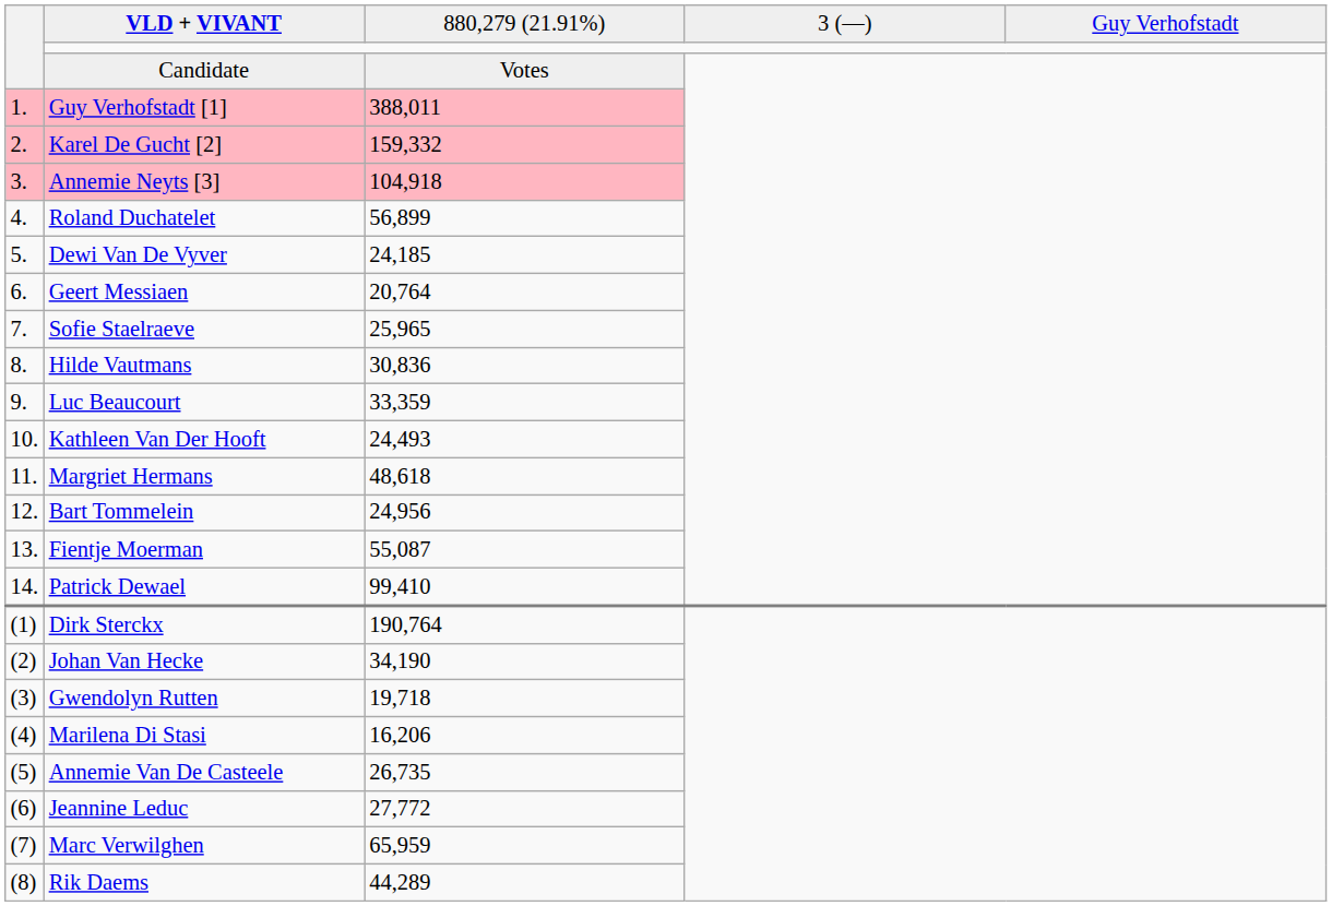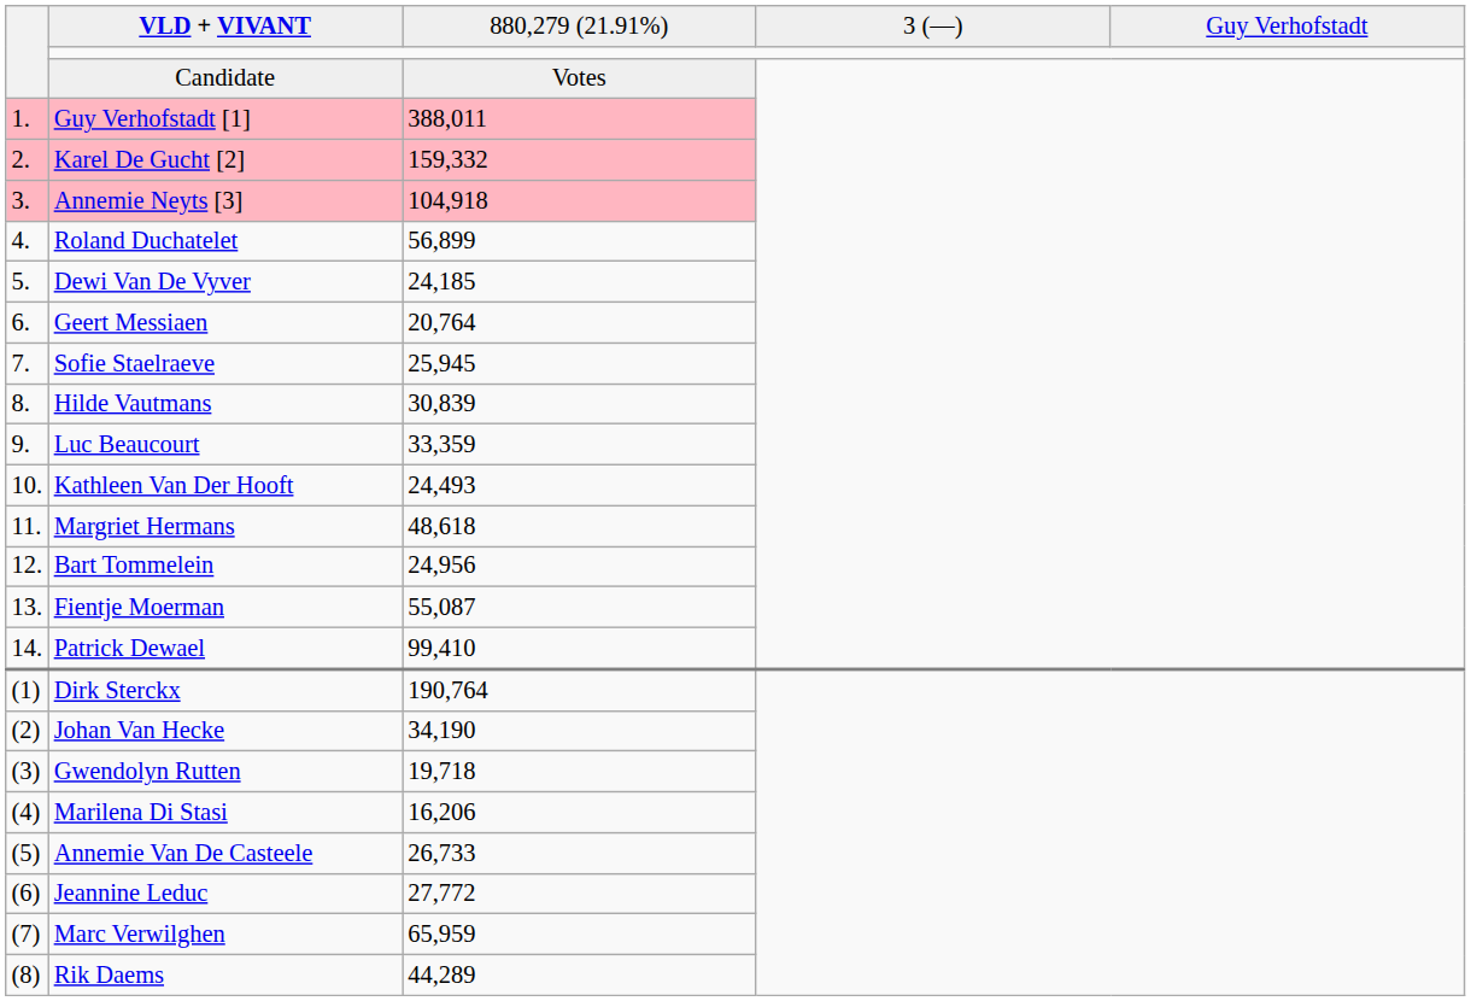Sofie Staelraeve | column 3: 25,965 -> 25,945
Hilde Vautmans | column 3: 30,836 -> 30,839
Annemie Van De Casteele | column 3: 26,735 -> 26,733
